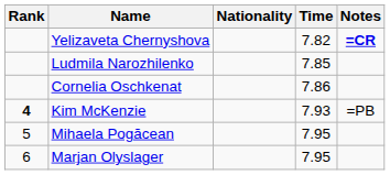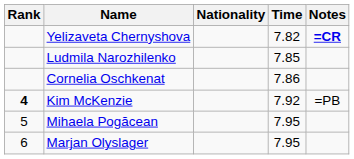Kim McKenzie | Time: 7.93 -> 7.92
